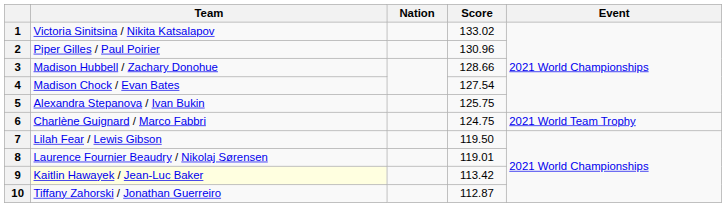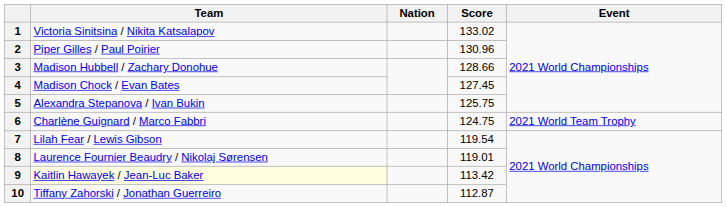4 | Score: 127.54 -> 127.45
7 | Score: 119.50 -> 119.54
